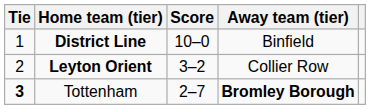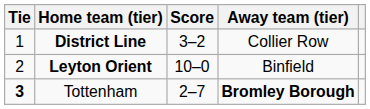District Line | Score: 10–0 -> 3–2
District Line | Away team (tier): Binfield -> Collier Row
Leyton Orient | Score: 3–2 -> 10–0
Leyton Orient | Away team (tier): Collier Row -> Binfield
